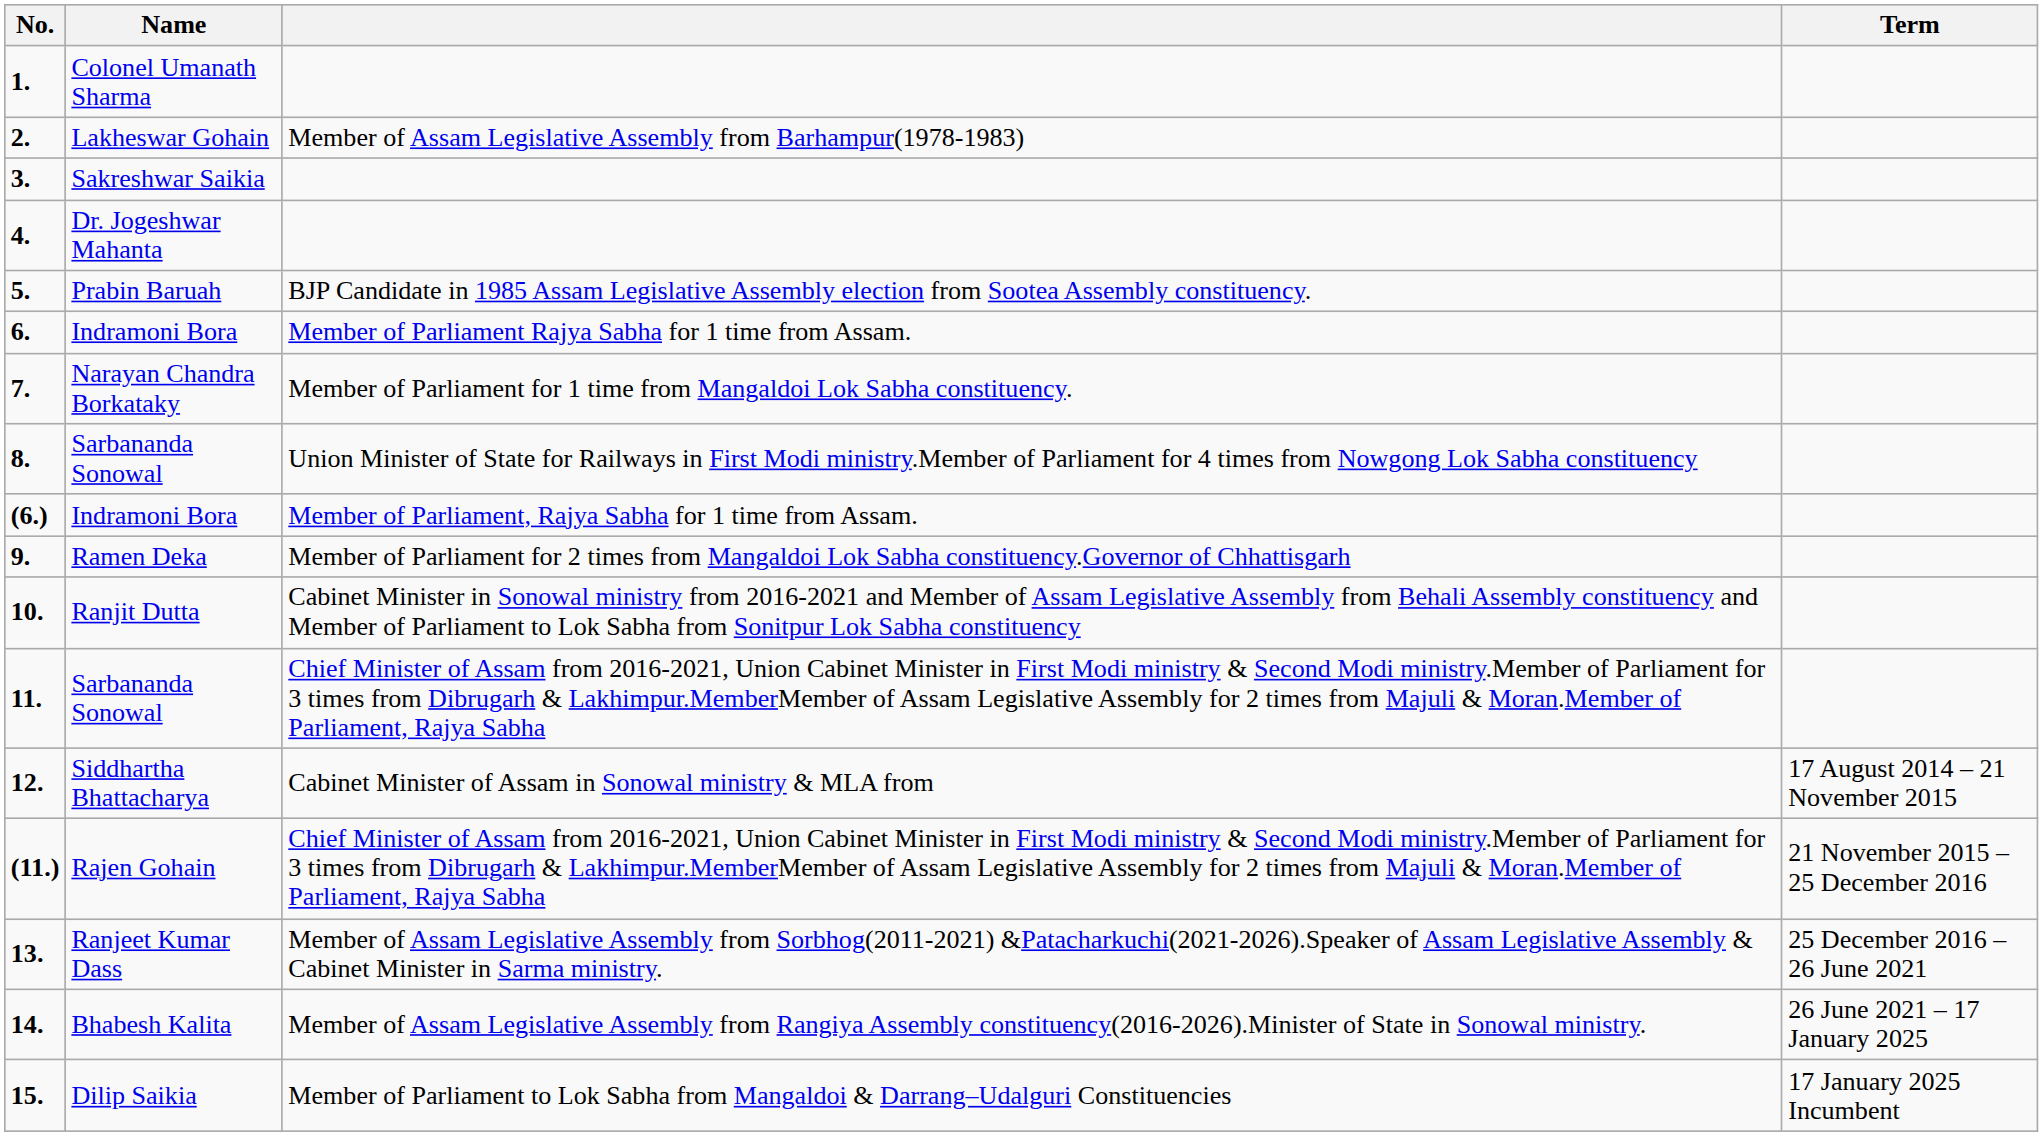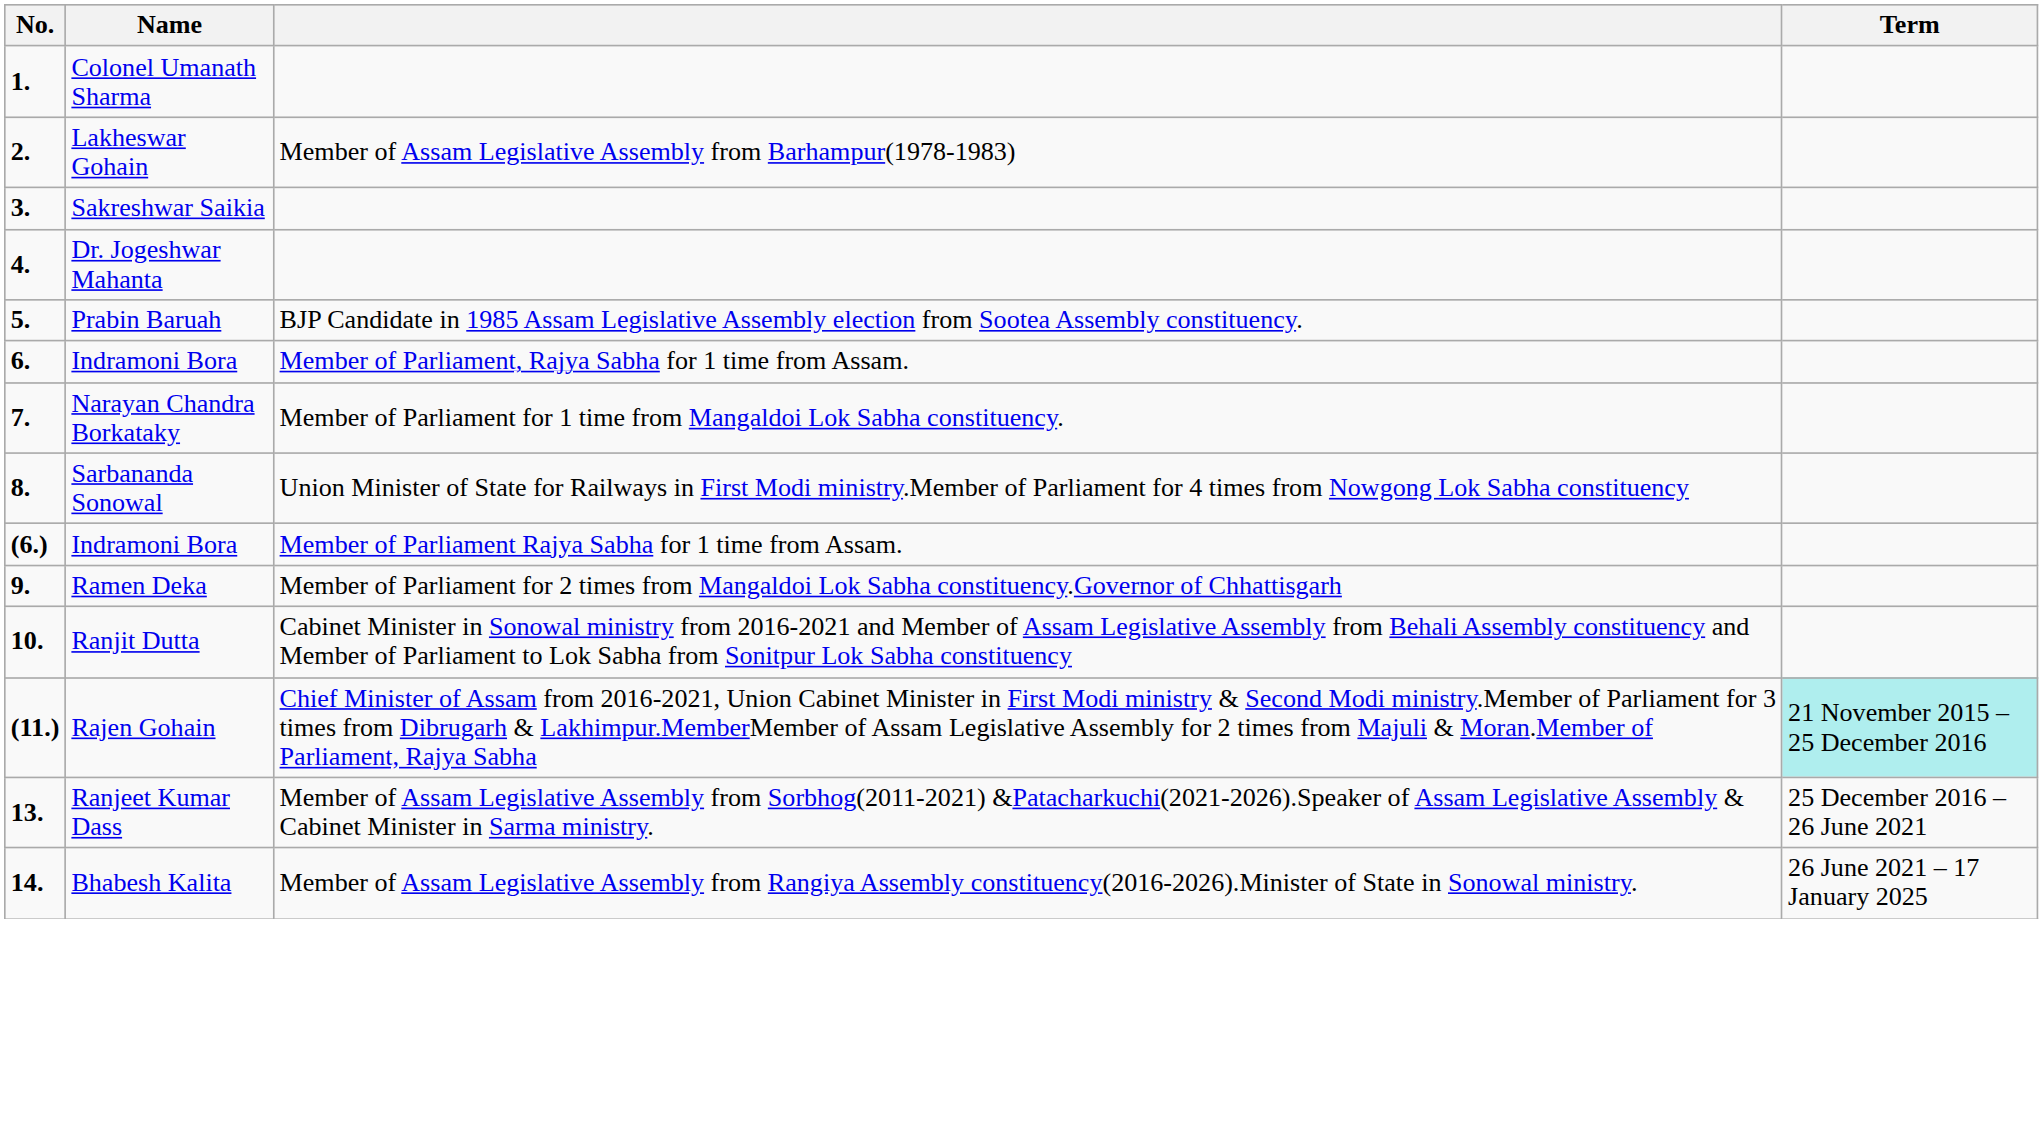6. | column 3: Member of Parliament Rajya Sabha for 1 time from Assam. -> Member of Parliament, Rajya Sabha for 1 time from Assam.
(6.) | column 3: Member of Parliament, Rajya Sabha for 1 time from Assam. -> Member of Parliament Rajya Sabha for 1 time from Assam.
- row: 11. | Sarbananda Sonowal | Chief Minister of Assam from 2016-2021, Union Cabinet Minister in First Modi ministry & Second Modi ministry.Member of Parliament for 3 times from Dibrugarh & Lakhimpur.MemberMember of Assam Legislative Assembly for 2 times from Majuli & Moran.Member of Parliament, Rajya Sabha
- row: 12. | Siddhartha Bhattacharya | Cabinet Minister of Assam in Sonowal ministry & MLA from | 17 August 2014 – 21 November 2015
(11.) | Term: no background -> paleturquoise background
- row: 15. | Dilip Saikia | Member of Parliament to Lok Sabha from Mangaldoi & Darrang–Udalguri Constituencies | 17 January 2025 Incumbent
